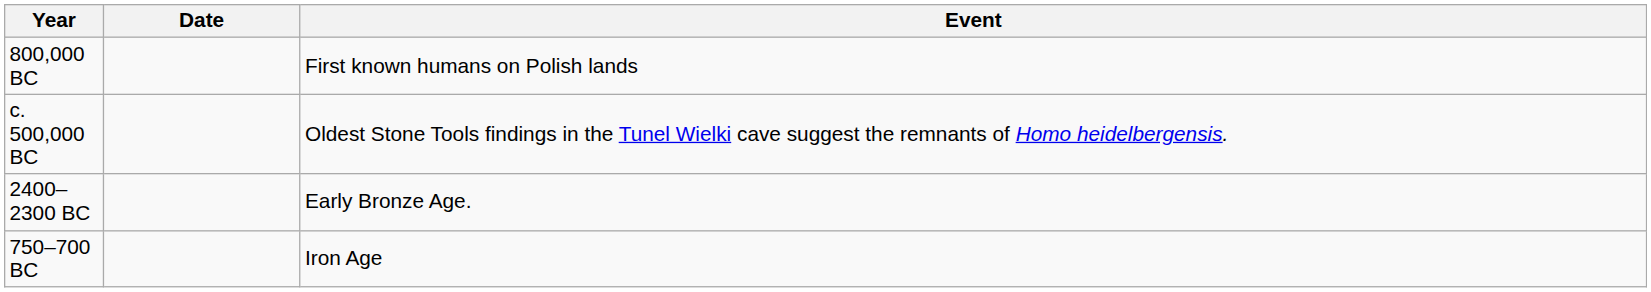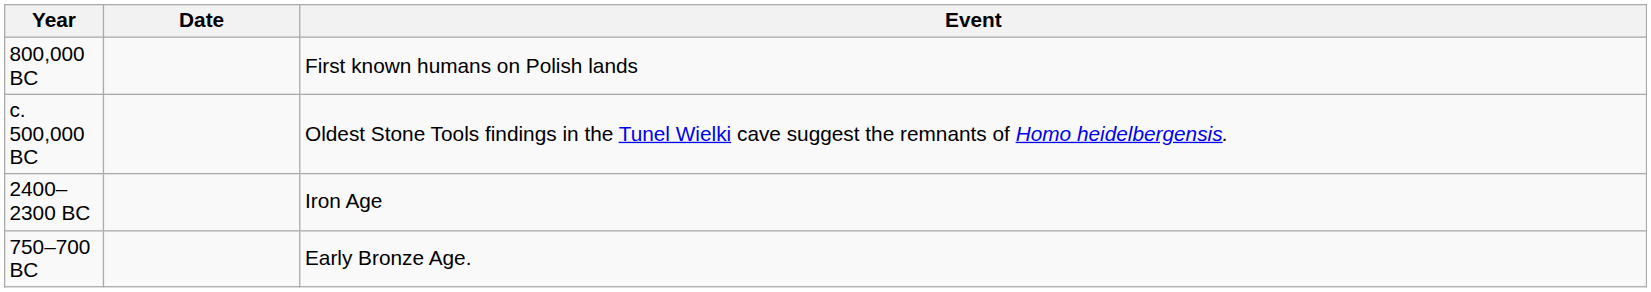2400–2300 BC | Event: Early Bronze Age. -> Iron Age
750–700 BC | Event: Iron Age -> Early Bronze Age.
